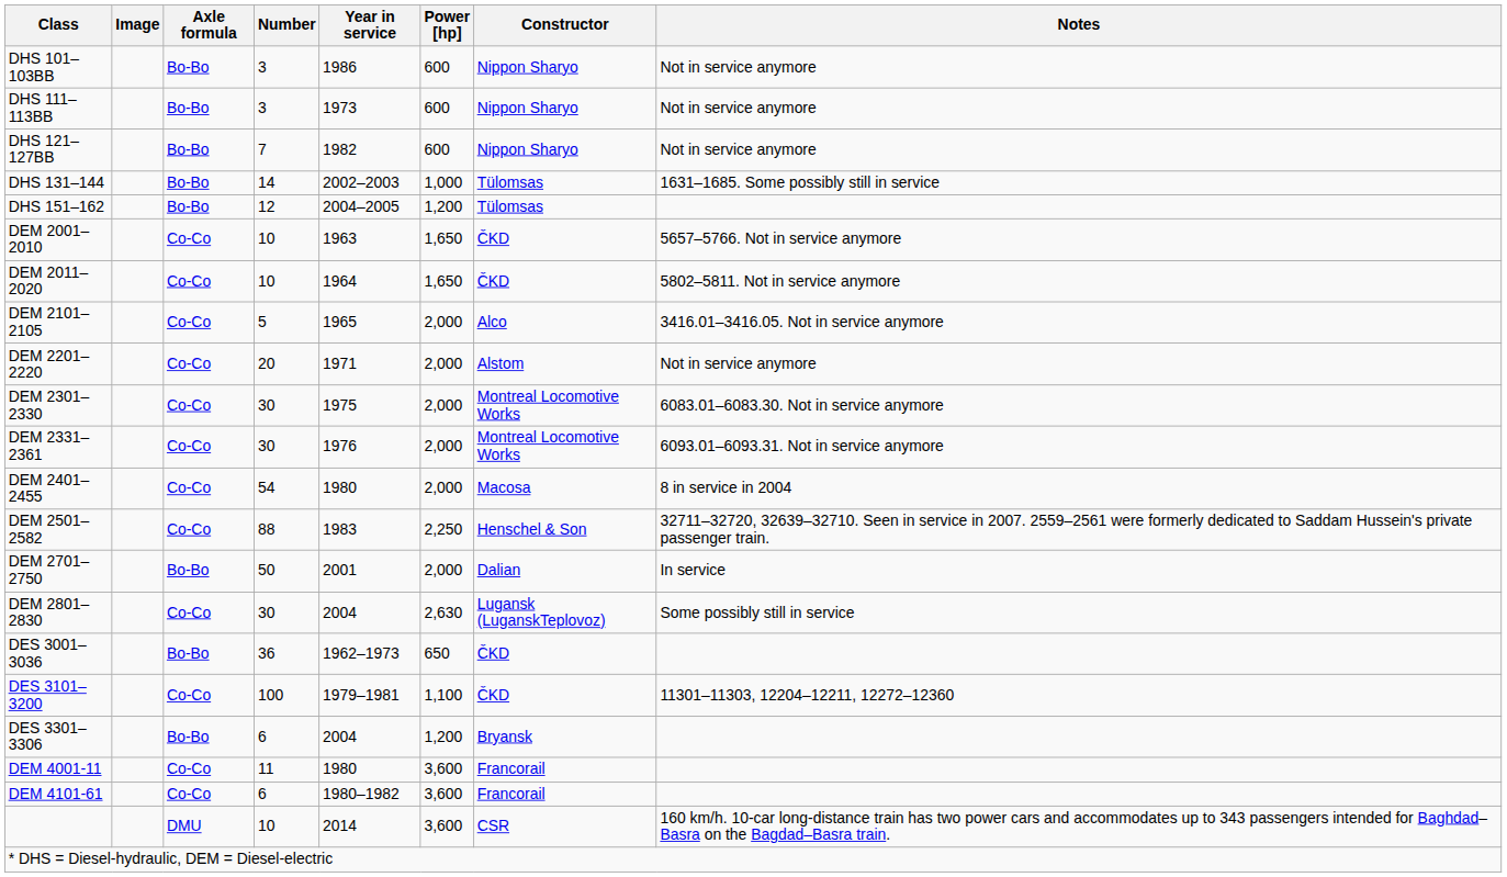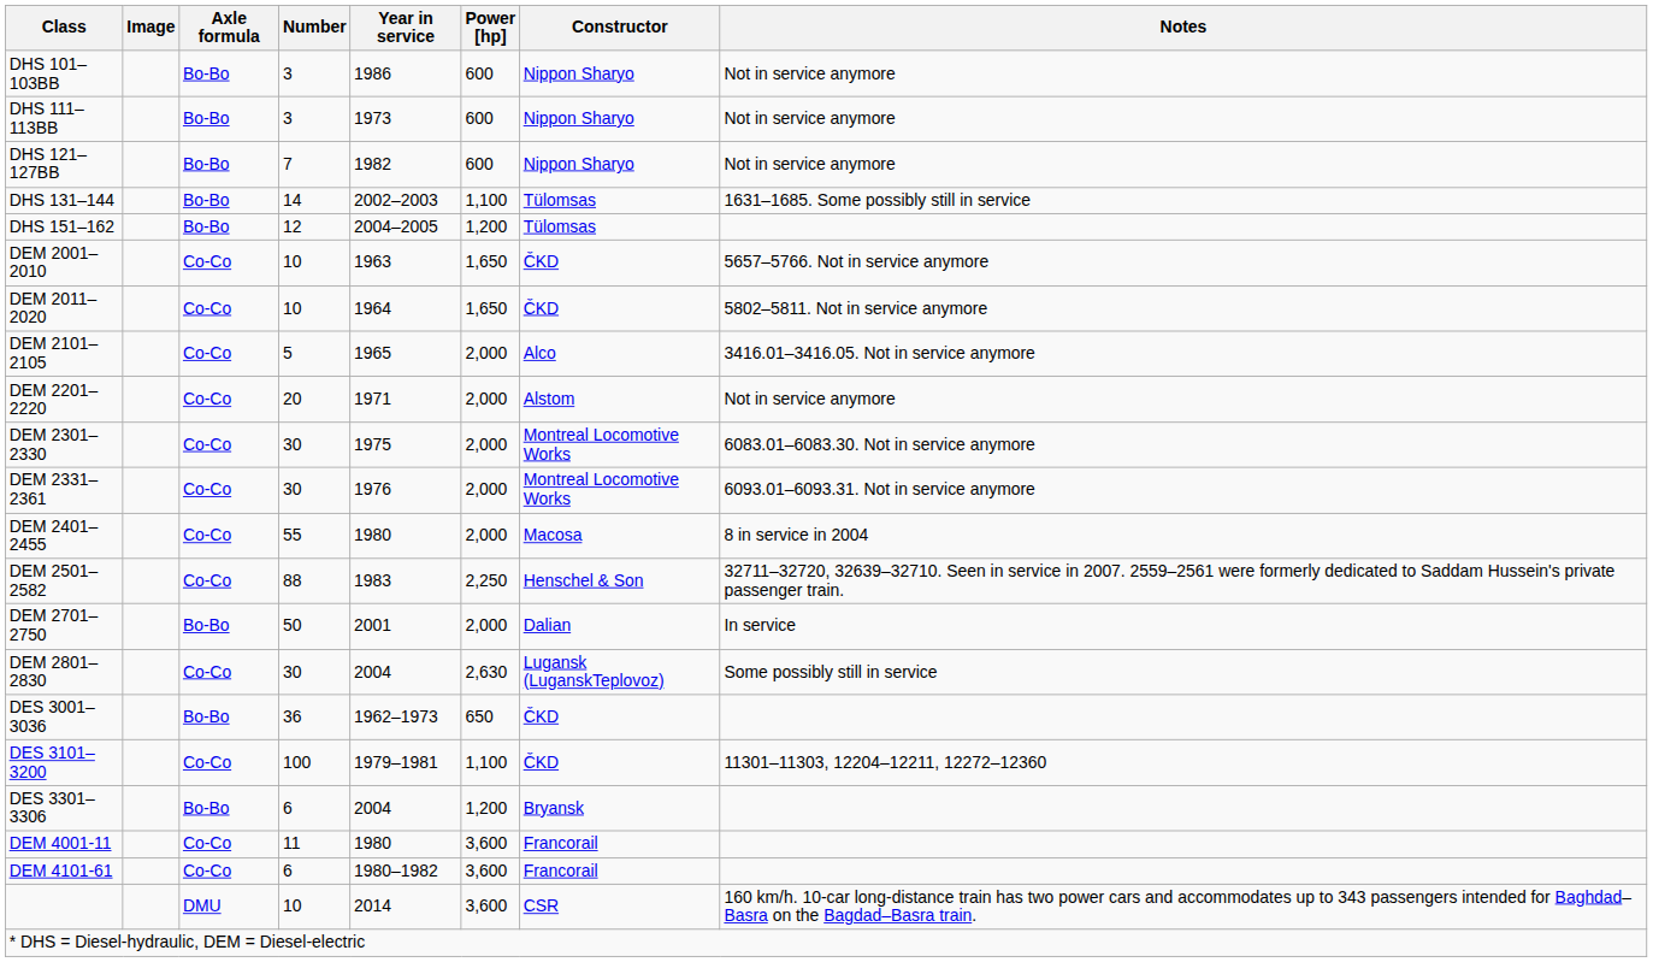DHS 131–144 | Power [hp]: 1,000 -> 1,100
DEM 2401–2455 | Number: 54 -> 55
